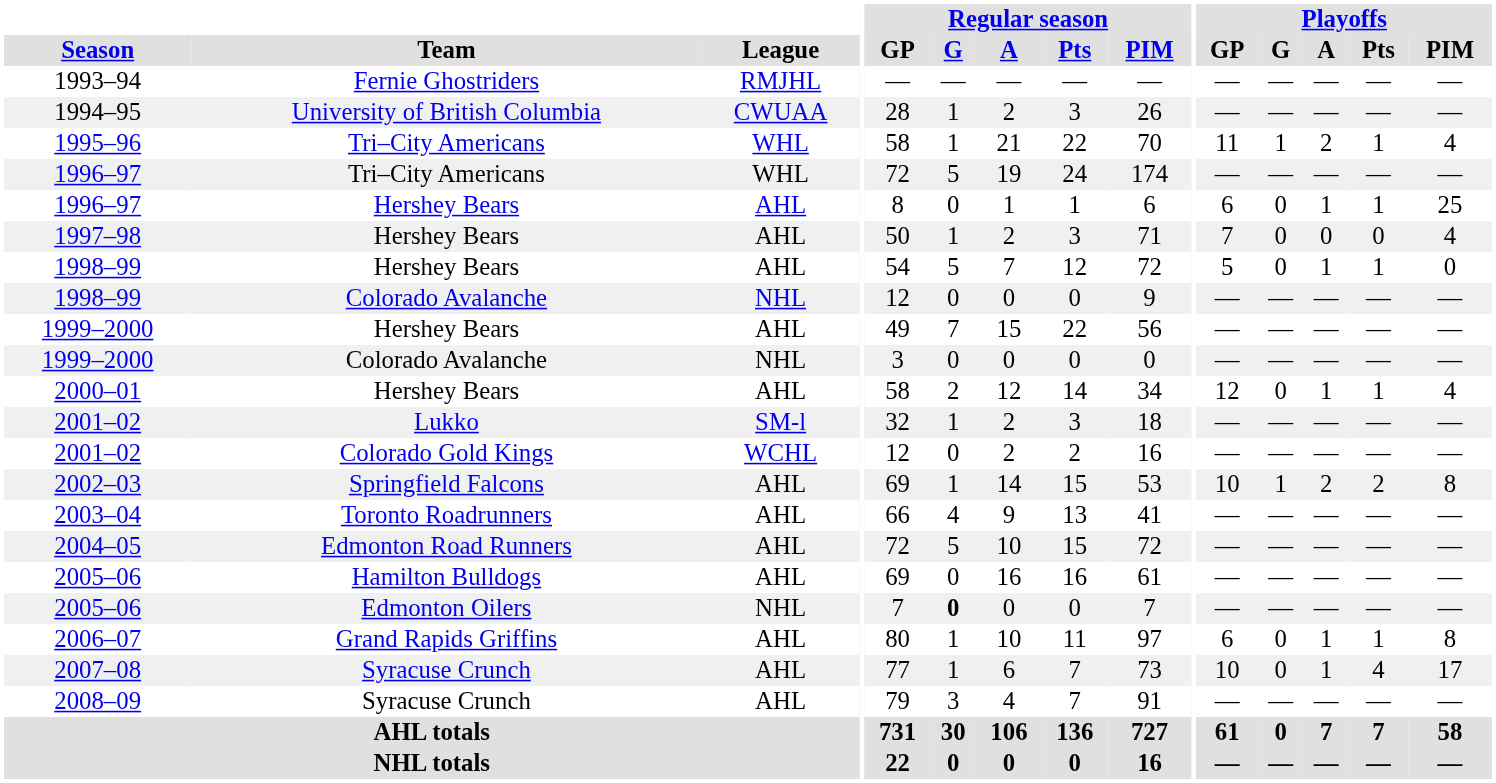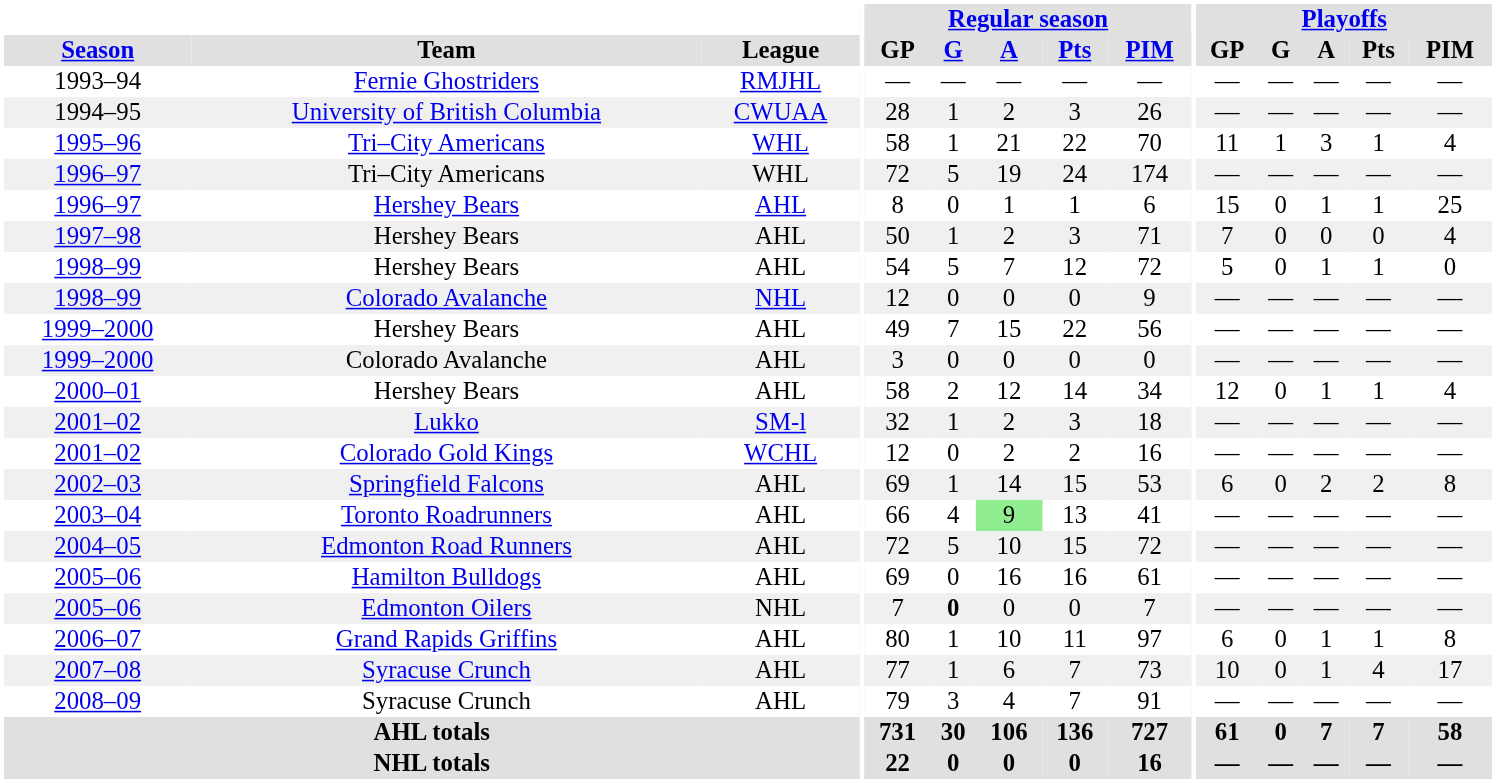1995–96 | Playoffs / A: 2 -> 3
1996–97 / Hershey Bears | Playoffs / GP: 6 -> 15
1999–2000 / Colorado Avalanche | League: NHL -> AHL
2002–03 | Playoffs / GP: 10 -> 6
2002–03 | Playoffs / G: 1 -> 0
2003–04 | Regular season / A: no background -> lightgreen background
